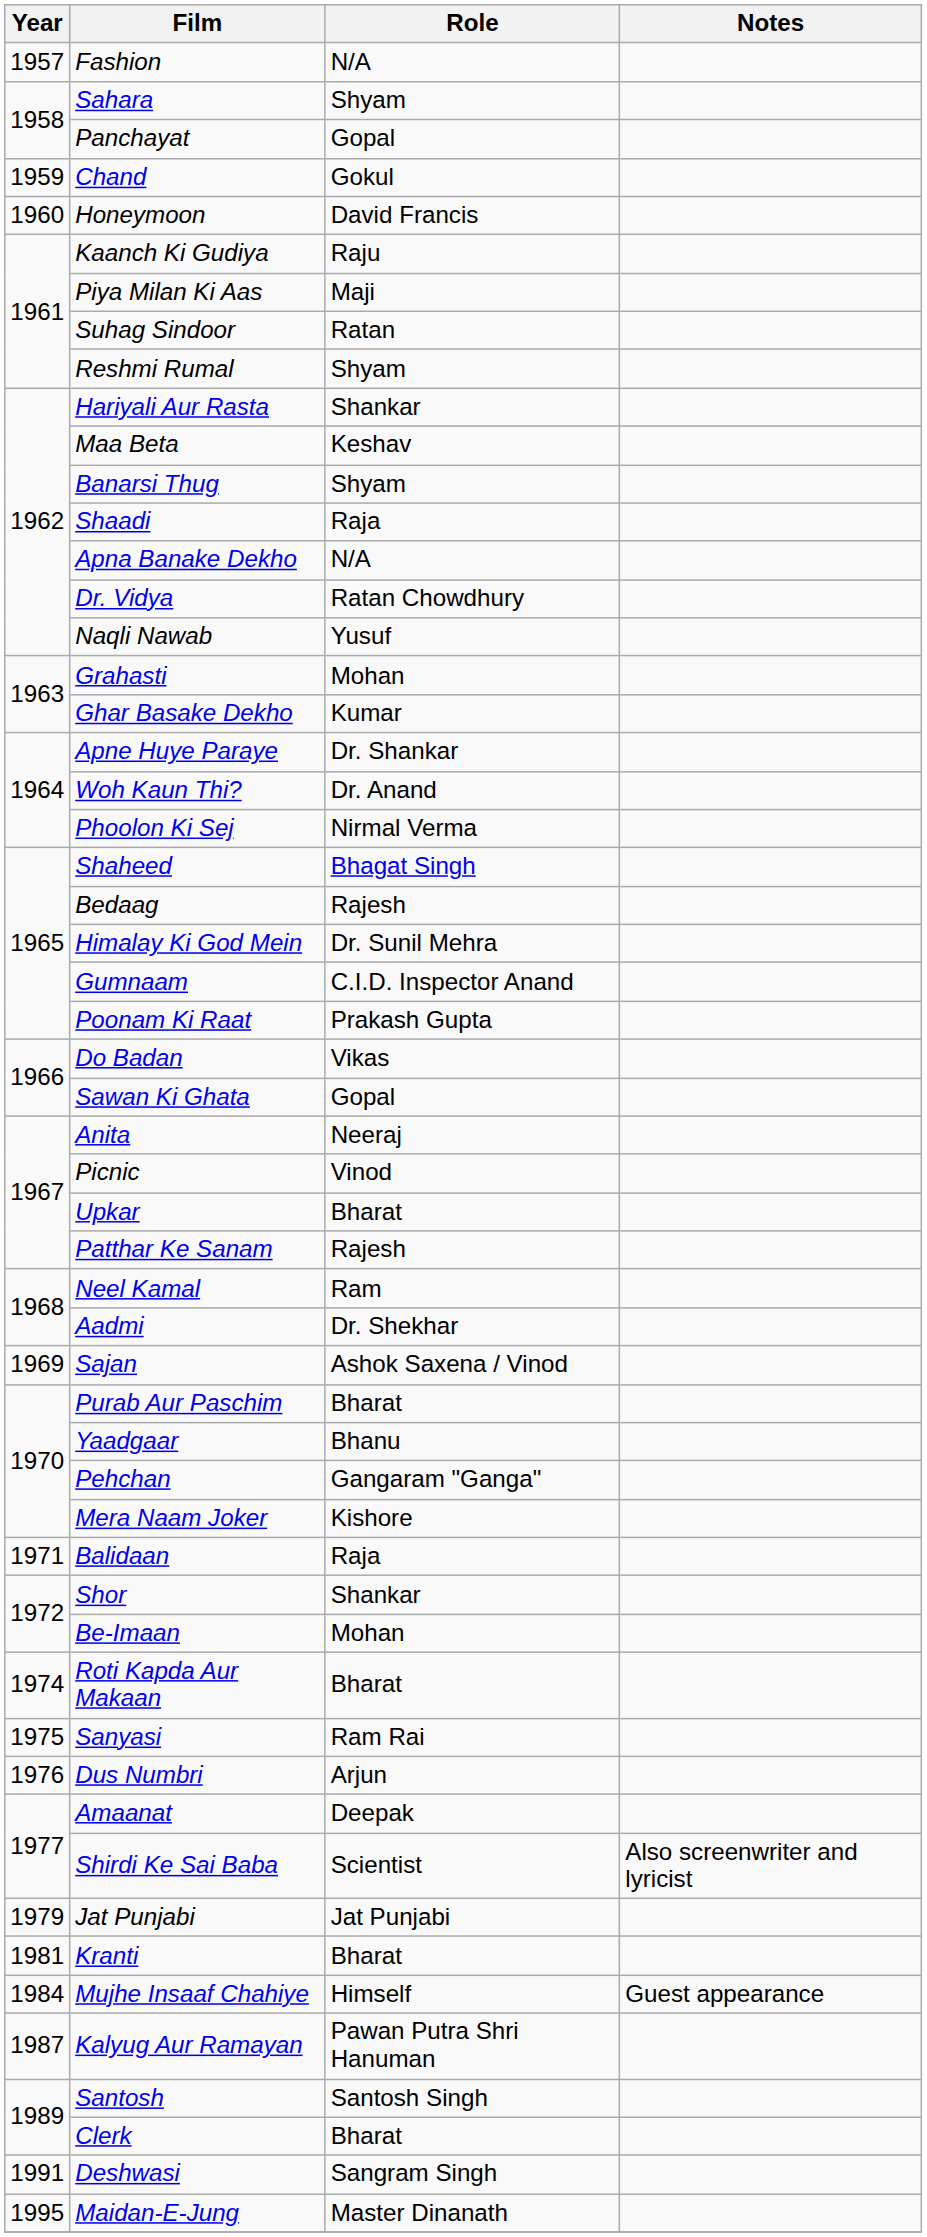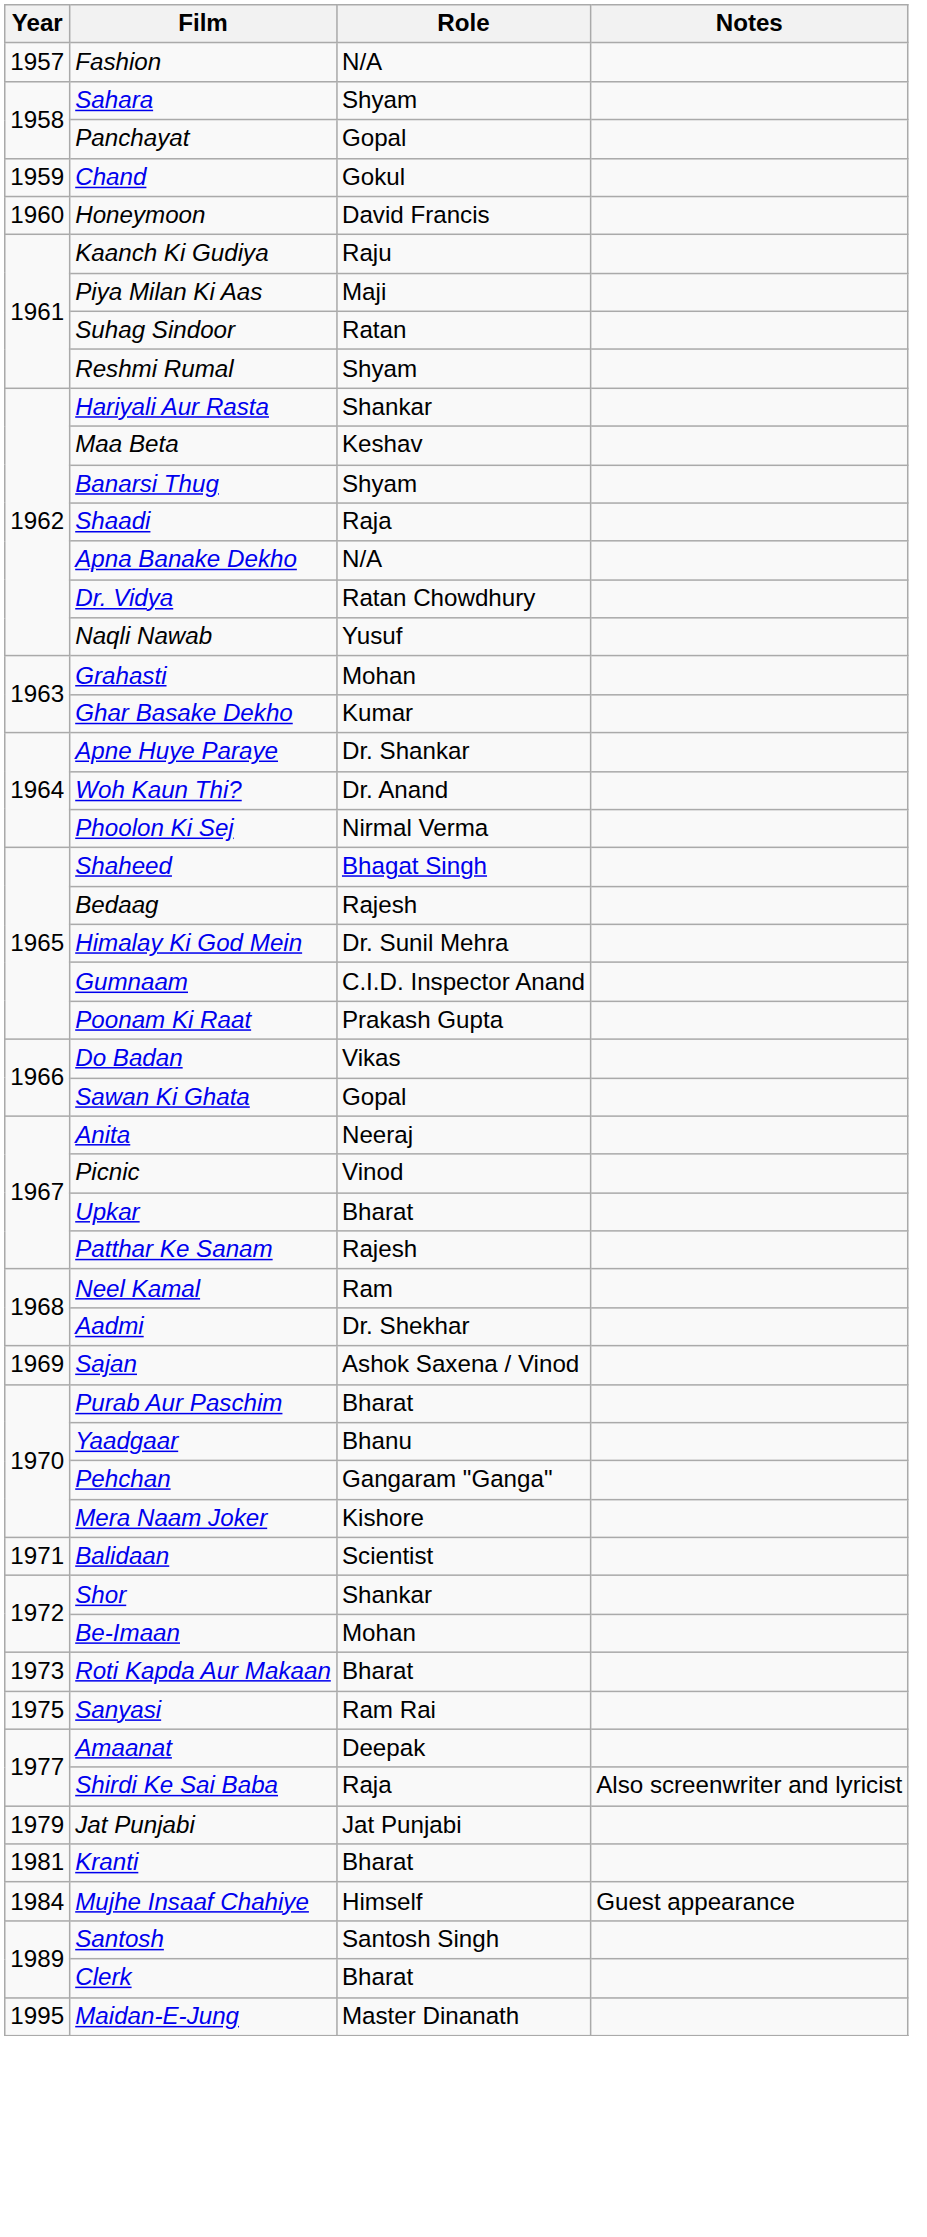Balidaan | Role: Raja -> Scientist
Roti Kapda Aur Makaan | Year: 1974 -> 1973
- row: 1976 | Dus Numbri | Arjun
Shirdi Ke Sai Baba | Role: Scientist -> Raja
- row: 1987 | Kalyug Aur Ramayan | Pawan Putra Shri Hanuman
- row: 1991 | Deshwasi | Sangram Singh
